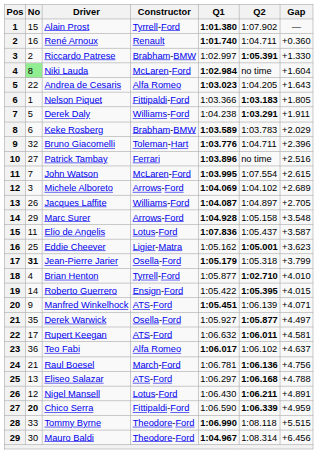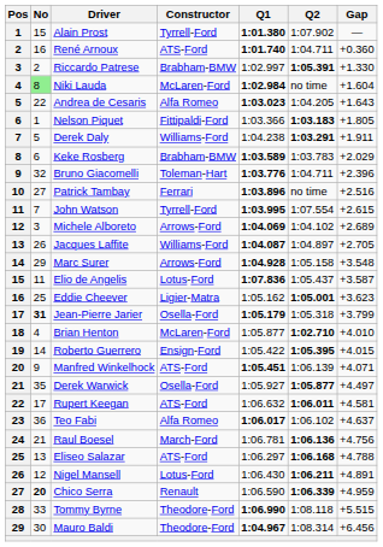René Arnoux | Constructor: Renault -> ATS-Ford
John Watson | Constructor: McLaren-Ford -> Tyrrell-Ford
Brian Henton | Constructor: Tyrrell-Ford -> McLaren-Ford
Chico Serra | Constructor: Fittipaldi-Ford -> Renault
